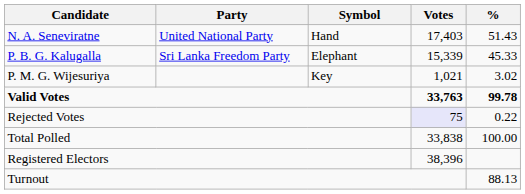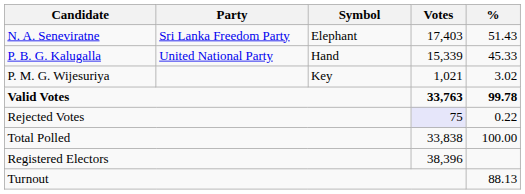N. A. Seneviratne | Party: United National Party -> Sri Lanka Freedom Party
N. A. Seneviratne | Symbol: Hand -> Elephant
P. B. G. Kalugalla | Party: Sri Lanka Freedom Party -> United National Party
P. B. G. Kalugalla | Symbol: Elephant -> Hand
